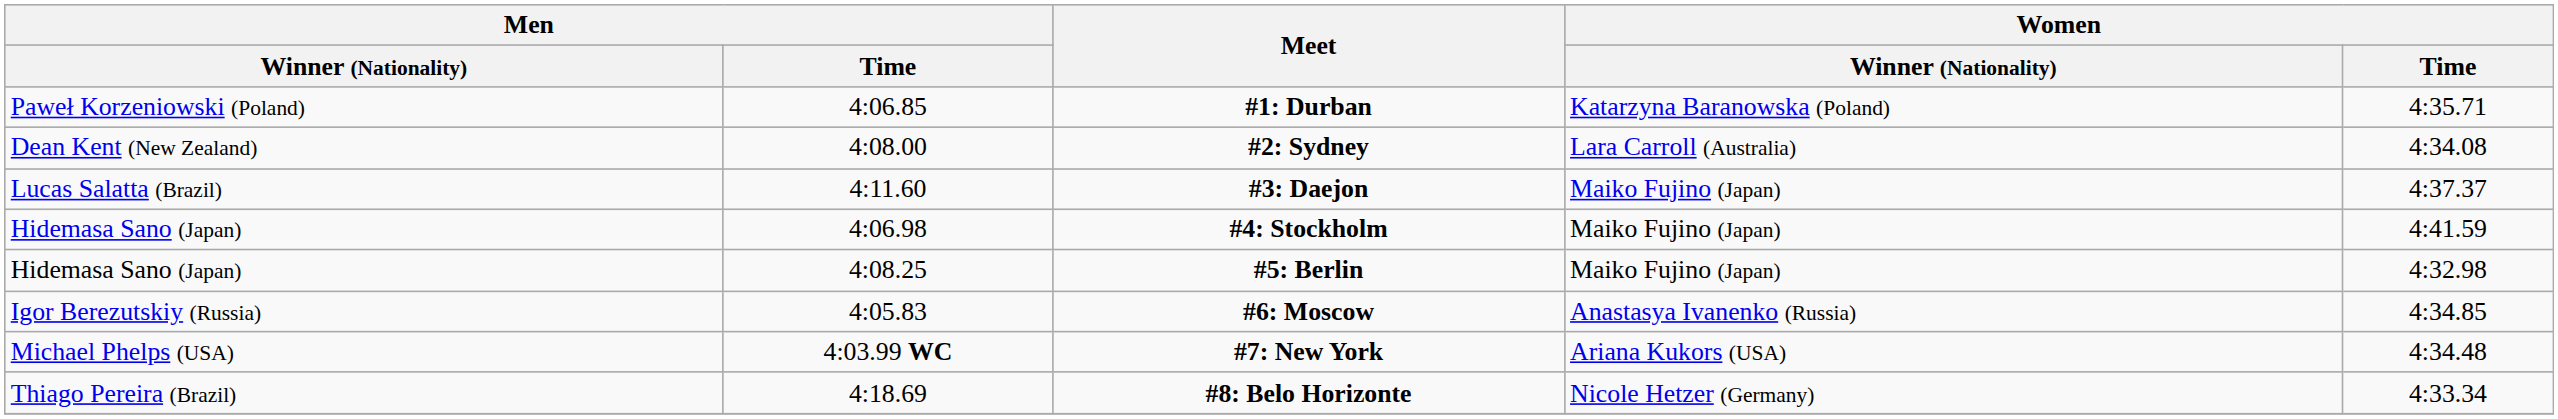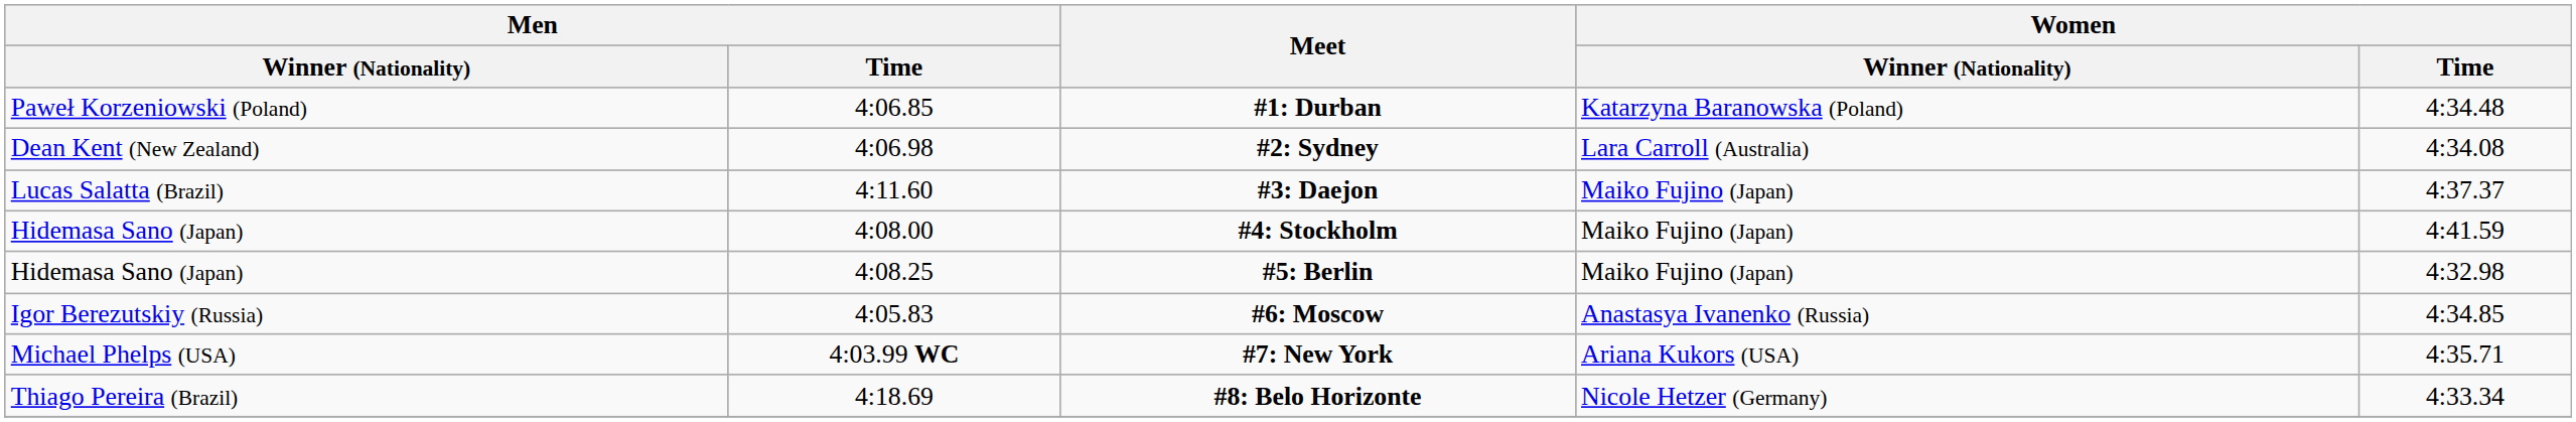#1: Durban | Women / Time: 4:35.71 -> 4:34.48
#2: Sydney | Men / Time: 4:08.00 -> 4:06.98
#4: Stockholm | Men / Time: 4:06.98 -> 4:08.00
#7: New York | Women / Time: 4:34.48 -> 4:35.71
